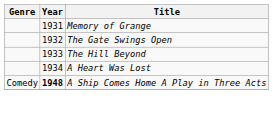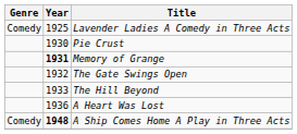+ row: Comedy | 1925 | Lavender Ladies A Comedy in Three Acts
+ row: 1930 | Pie Crust
Memory of Grange | Year: normal -> bold
A Heart Was Lost | Year: 1934 -> 1936
